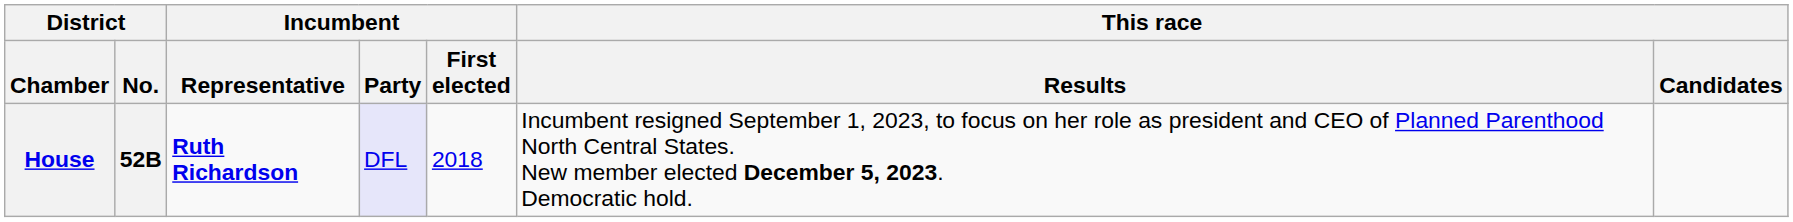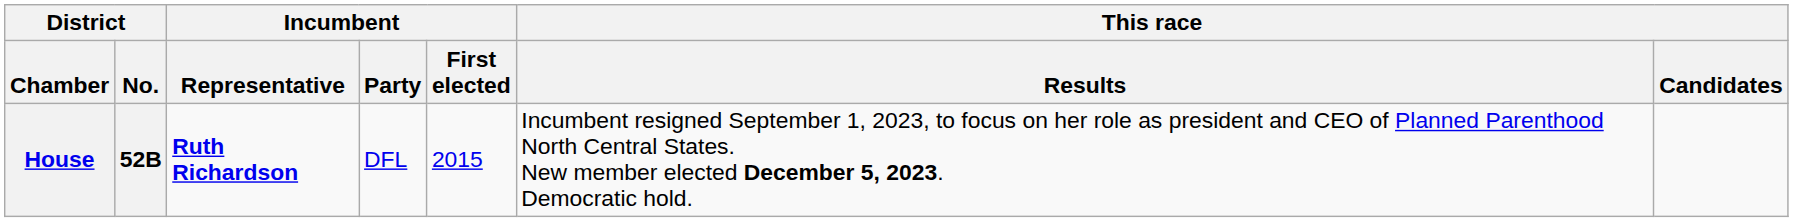House | Incumbent / Party: lavender background -> no background
House | Incumbent / First elected: 2018 -> 2015
